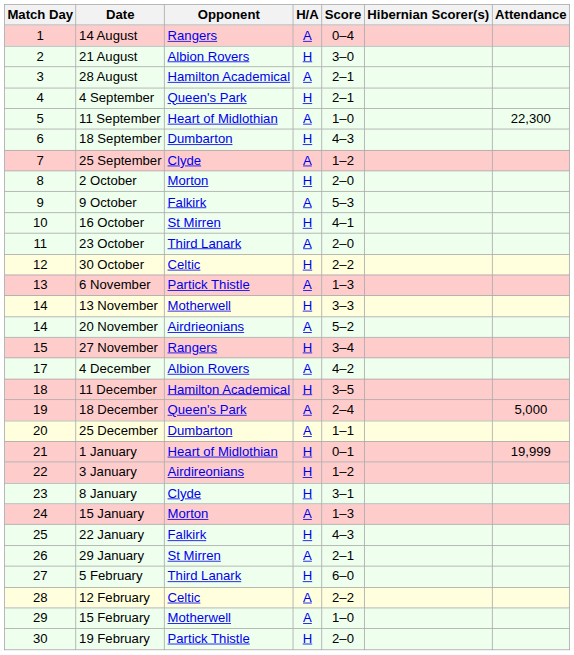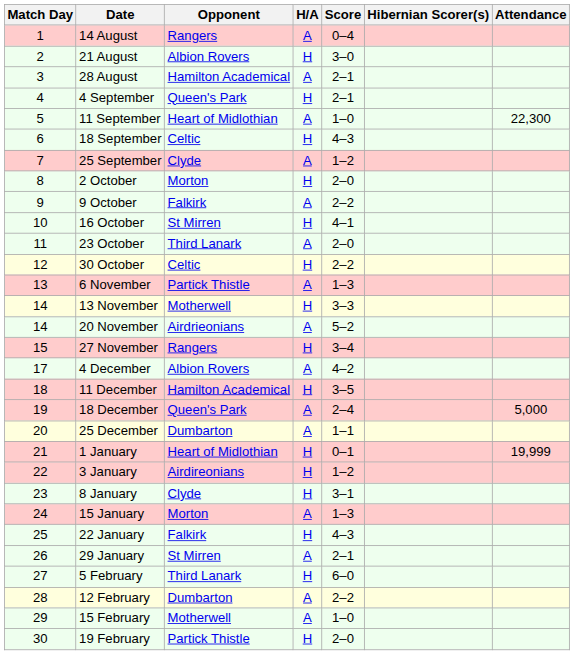18 September | Opponent: Dumbarton -> Celtic
9 October | Score: 5–3 -> 2–2
12 February | Opponent: Celtic -> Dumbarton
